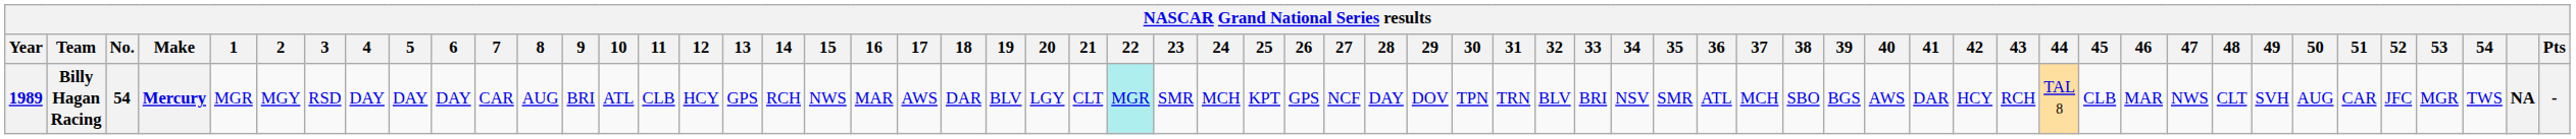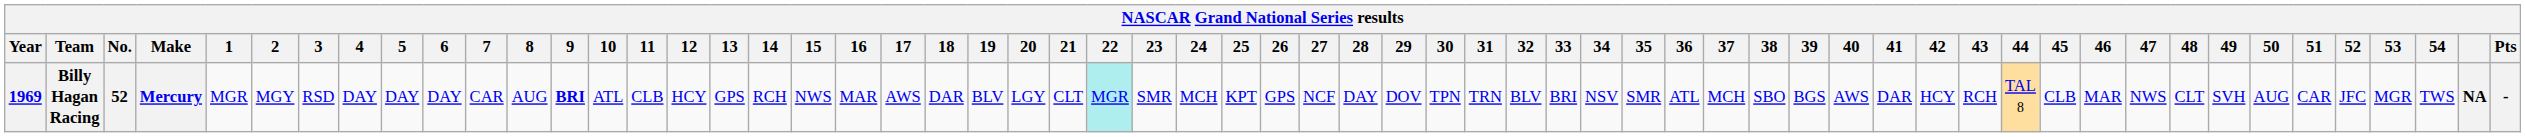Billy Hagan Racing | Year: 1989 -> 1969
Billy Hagan Racing | No.: 54 -> 52
Billy Hagan Racing | 9: normal -> bold
